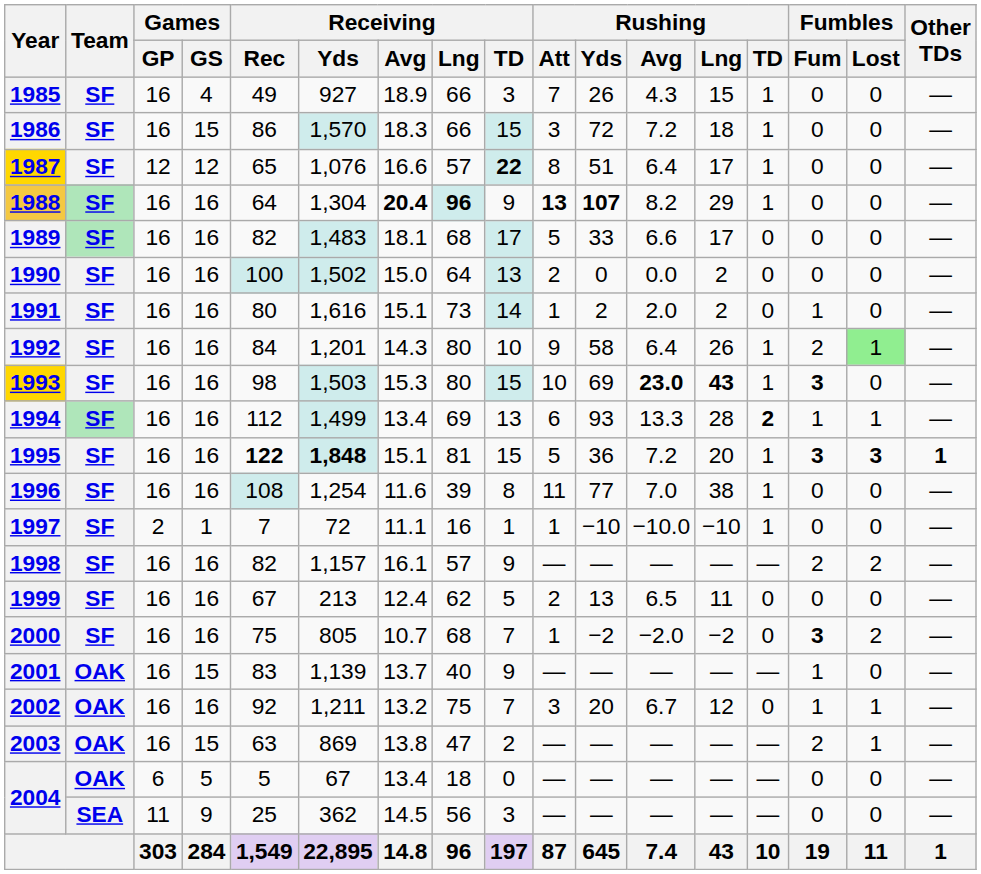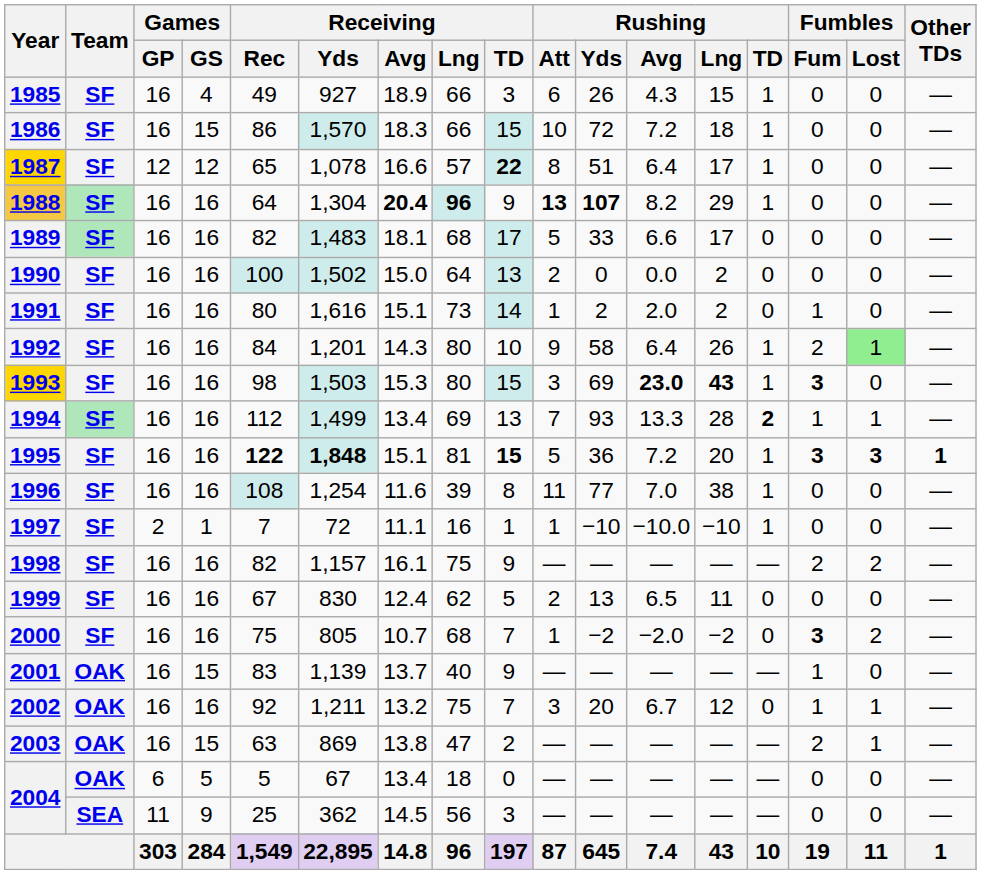1985 | Rushing / Att: 7 -> 6
1986 | Rushing / Att: 3 -> 10
1987 | Receiving / Yds: 1,076 -> 1,078
1993 | Rushing / Att: 10 -> 3
1994 | Rushing / Att: 6 -> 7
1995 | Receiving / TD: normal -> bold
1998 | Receiving / Lng: 57 -> 75
1999 | Receiving / Yds: 213 -> 830
